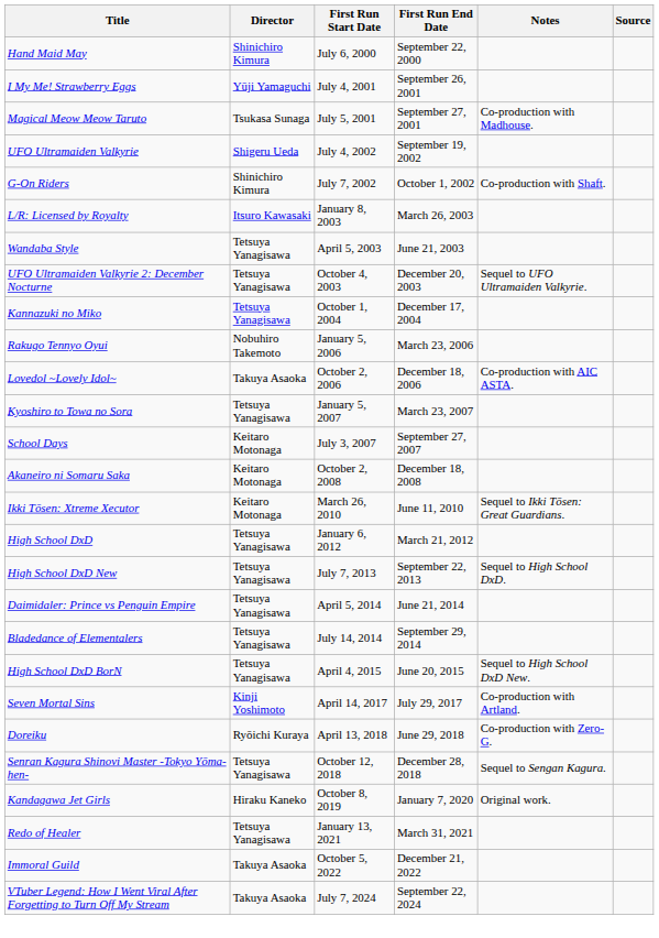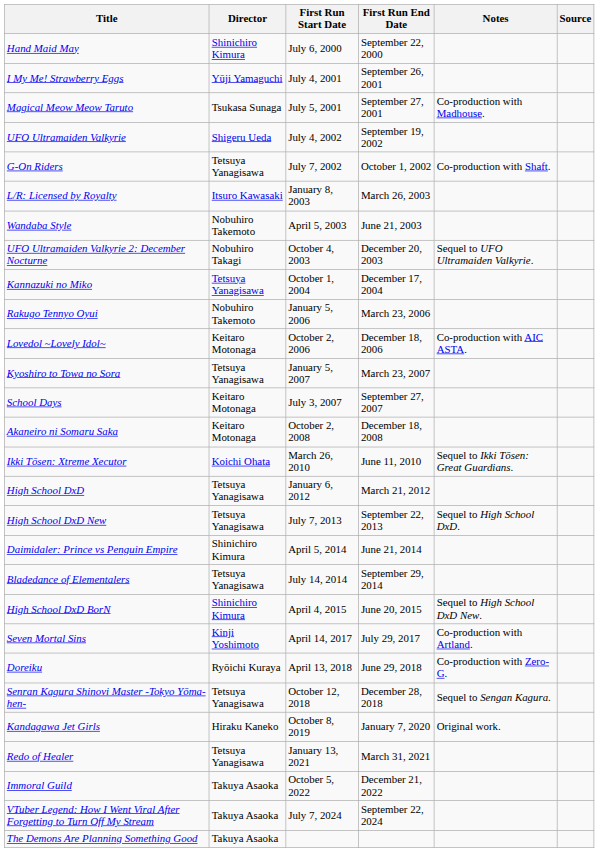G-On Riders | Director: Shinichiro Kimura -> Tetsuya Yanagisawa
Wandaba Style | Director: Tetsuya Yanagisawa -> Nobuhiro Takemoto
UFO Ultramaiden Valkyrie 2: December Nocturne | Director: Tetsuya Yanagisawa -> Nobuhiro Takagi
Lovedol ~Lovely Idol~ | Director: Takuya Asaoka -> Keitaro Motonaga
Ikki Tōsen: Xtreme Xecutor | Director: Keitaro Motonaga -> Koichi Ohata
Daimidaler: Prince vs Penguin Empire | Director: Tetsuya Yanagisawa -> Shinichiro Kimura
High School DxD BorN | Director: Tetsuya Yanagisawa -> Shinichiro Kimura
+ row: The Demons Are Planning Something Good | Takuya Asaoka
